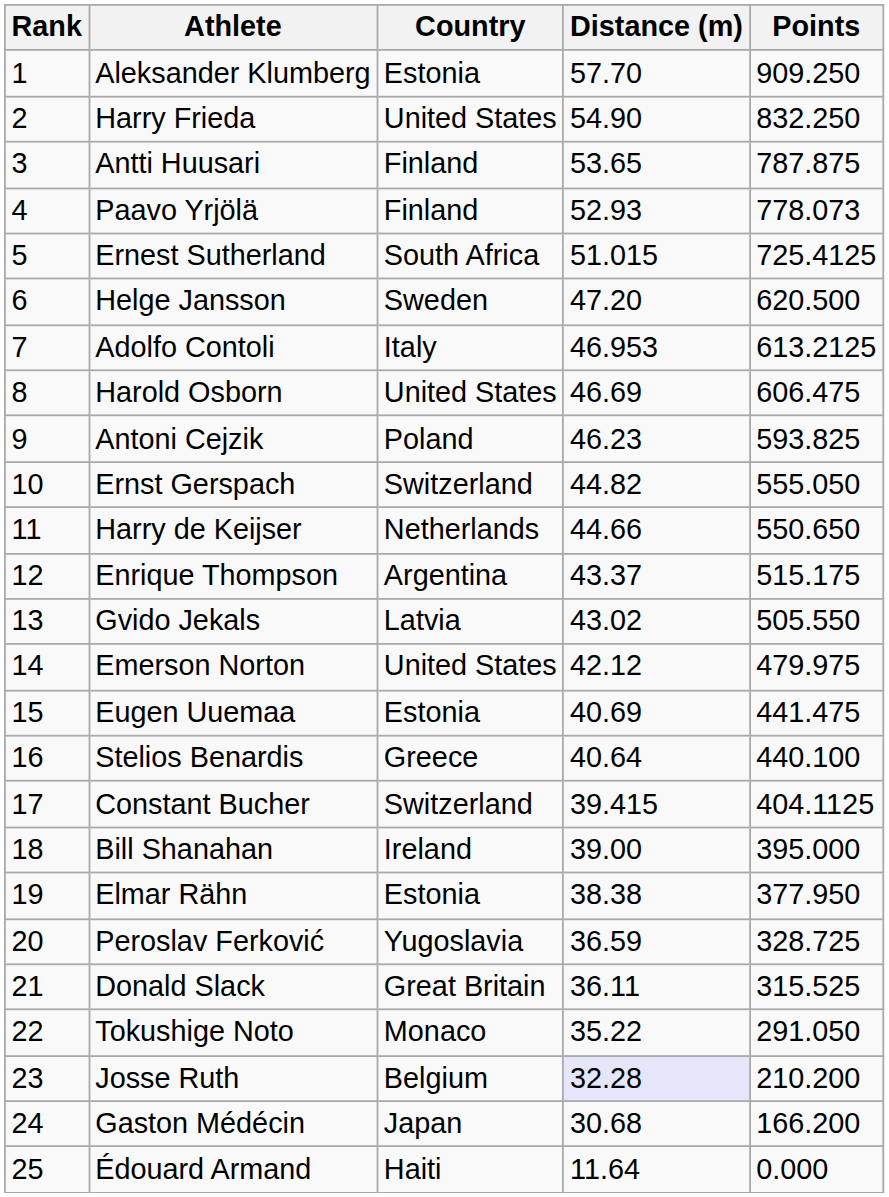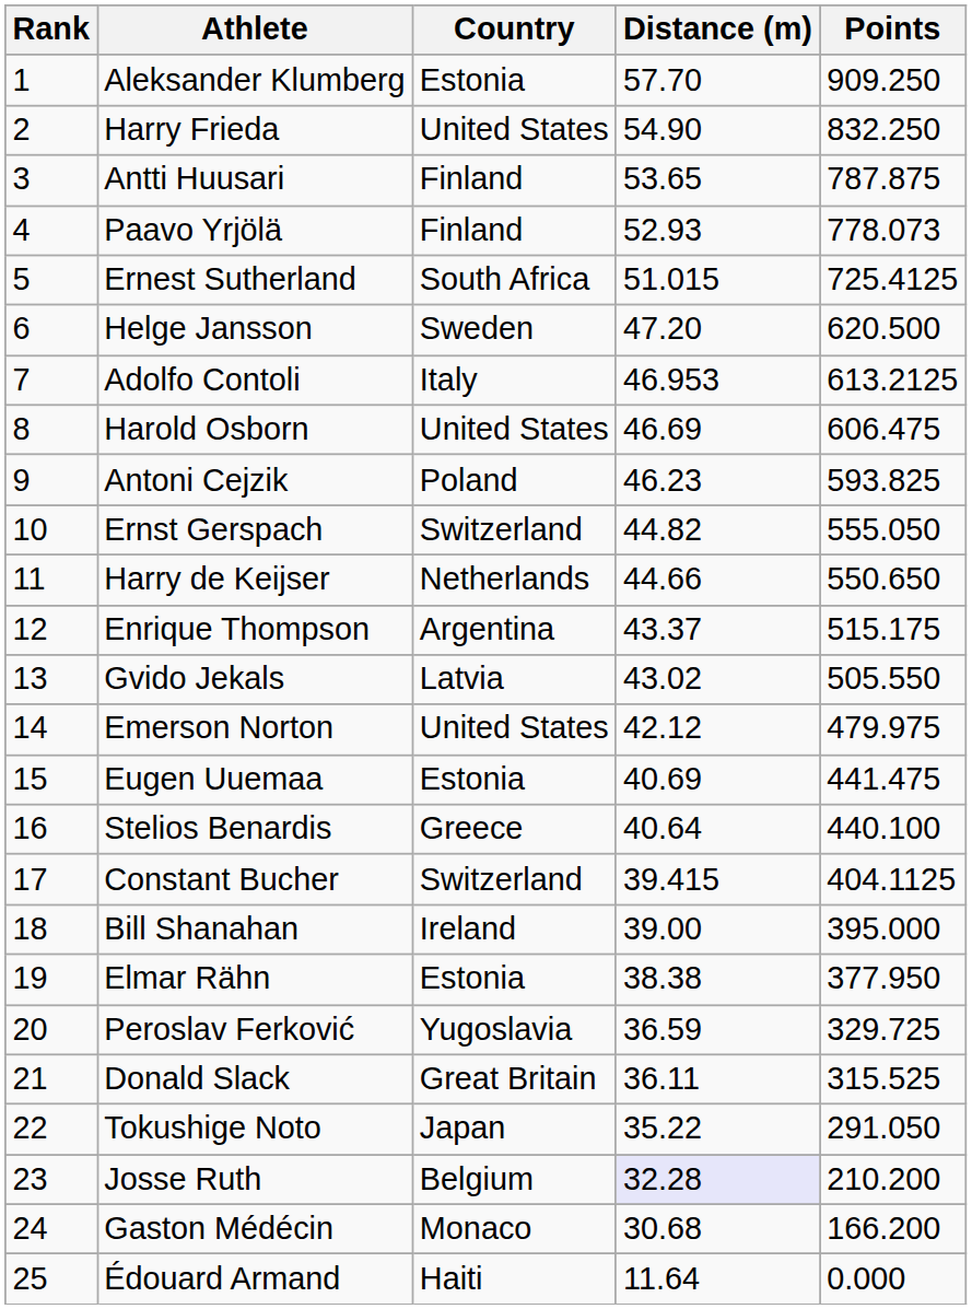Peroslav Ferković | Points: 328.725 -> 329.725
Tokushige Noto | Country: Monaco -> Japan
Gaston Médécin | Country: Japan -> Monaco
